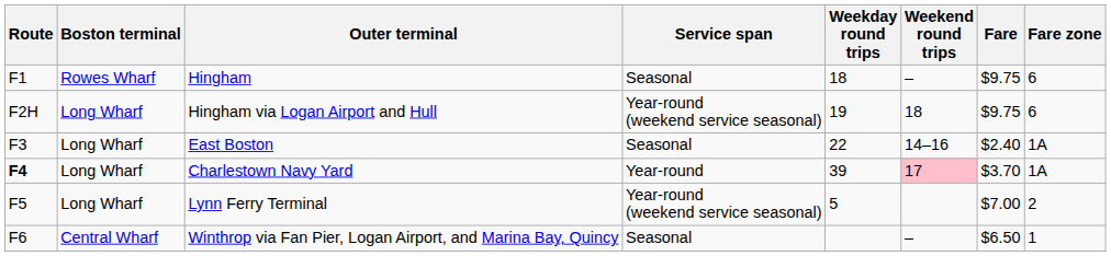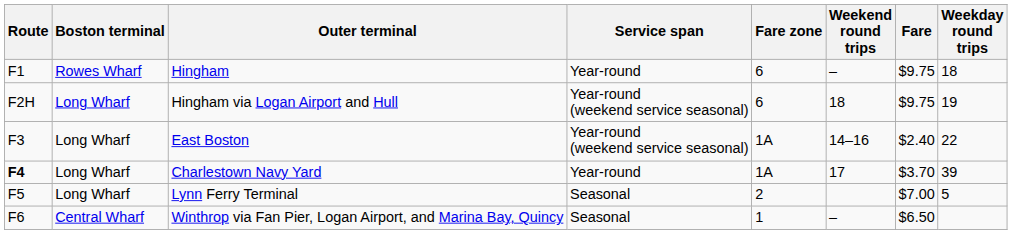columns swapped: Weekday round trips <-> Fare zone
Hingham | Service span: Seasonal -> Year-round
East Boston | Service span: Seasonal -> Year-round (weekend service seasonal)
Charlestown Navy Yard | Weekend round trips: pink background -> no background
Lynn Ferry Terminal | Service span: Year-round (weekend service seasonal) -> Seasonal
